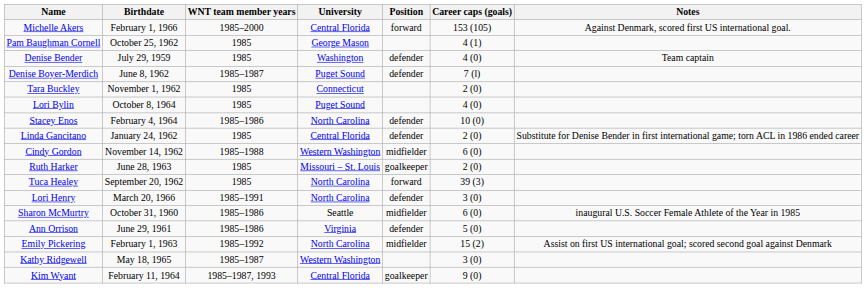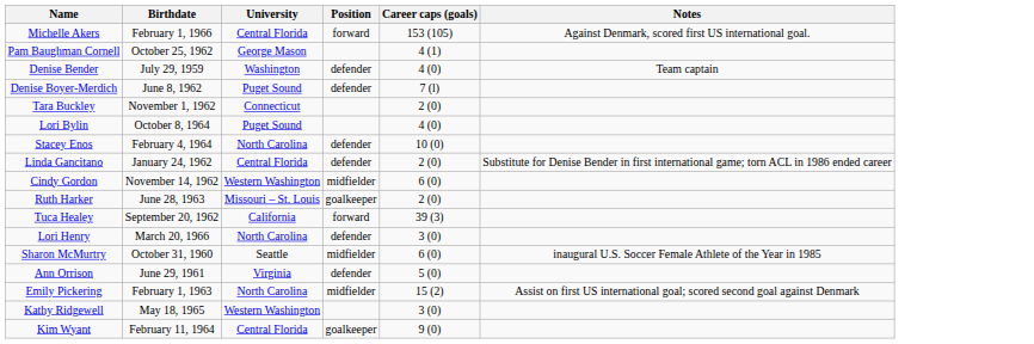- column: WNT team member years | 1985–2000 | 1985 | 1985 | 1985–1987 | 1985 | 1985 | 1985–1986 | 1985 | 1985–1988 | 1985 | 1985 | 1985–1991 | 1985–1986 | 1985–1986 | 1985–1992 | 1985–1987 | 1985–1987, 1993
Tuca Healey | University: North Carolina -> California
